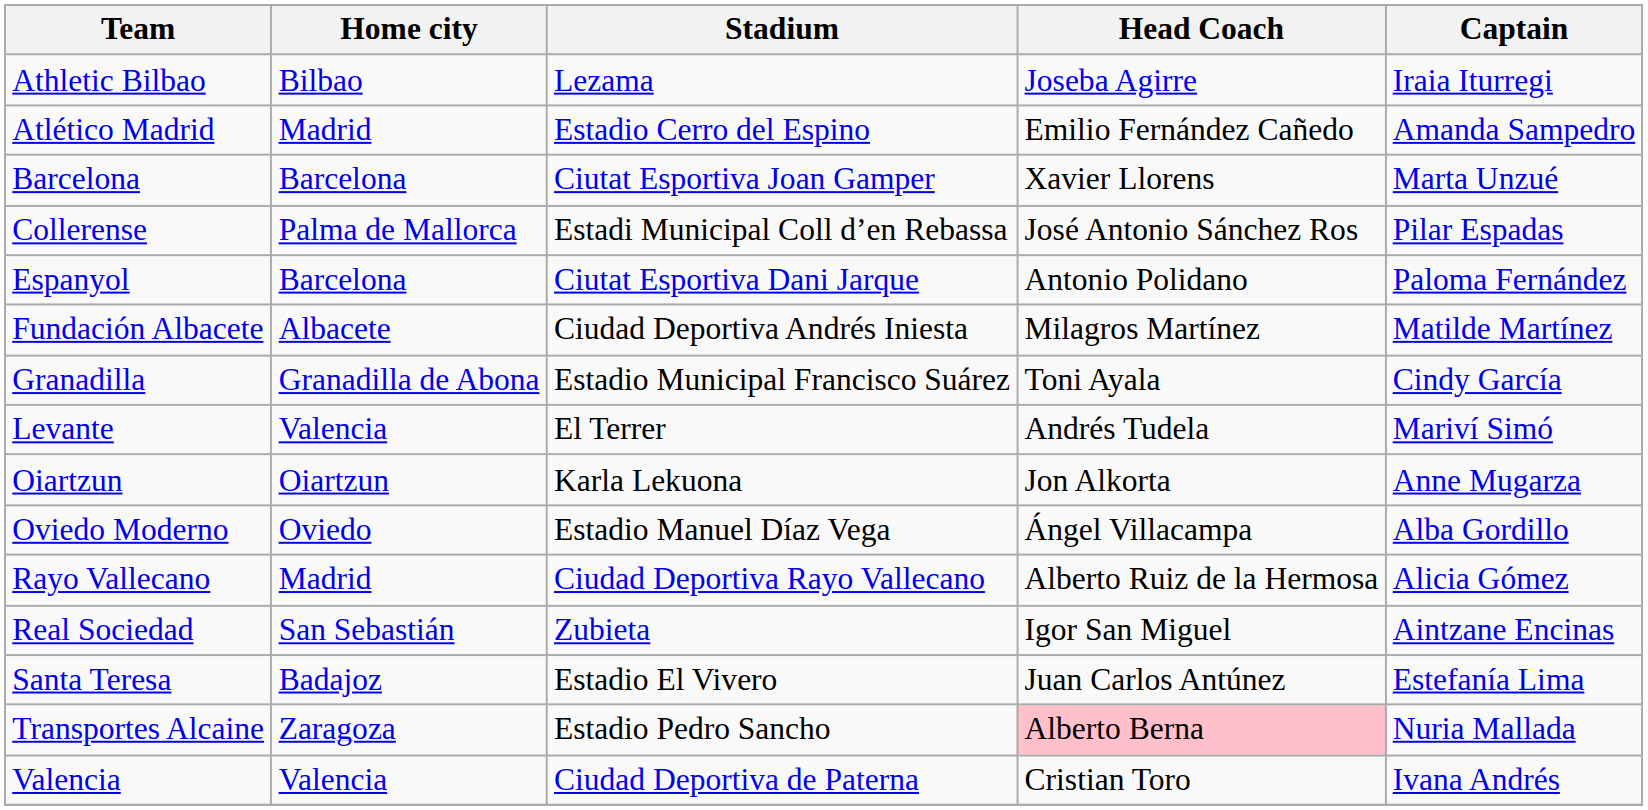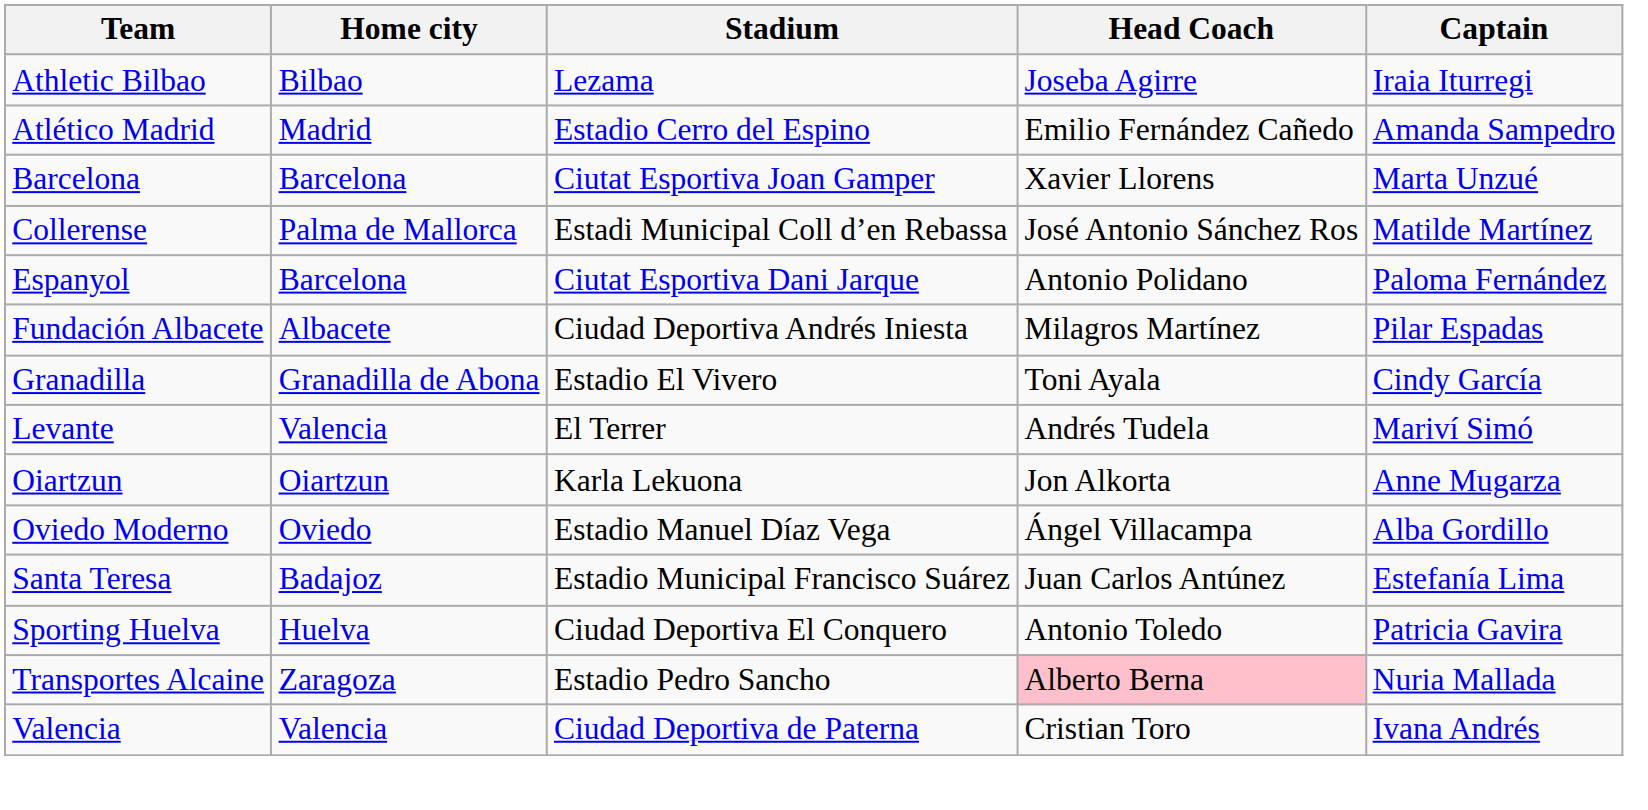Collerense | Captain: Pilar Espadas -> Matilde Martínez
Fundación Albacete | Captain: Matilde Martínez -> Pilar Espadas
Granadilla | Stadium: Estadio Municipal Francisco Suárez -> Estadio El Vivero
- row: Rayo Vallecano | Madrid | Ciudad Deportiva Rayo Vallecano | Alberto Ruiz de la Hermosa | Alicia Gómez
- row: Real Sociedad | San Sebastián | Zubieta | Igor San Miguel | Aintzane Encinas
Santa Teresa | Stadium: Estadio El Vivero -> Estadio Municipal Francisco Suárez
+ row: Sporting Huelva | Huelva | Ciudad Deportiva El Conquero | Antonio Toledo | Patricia Gavira
